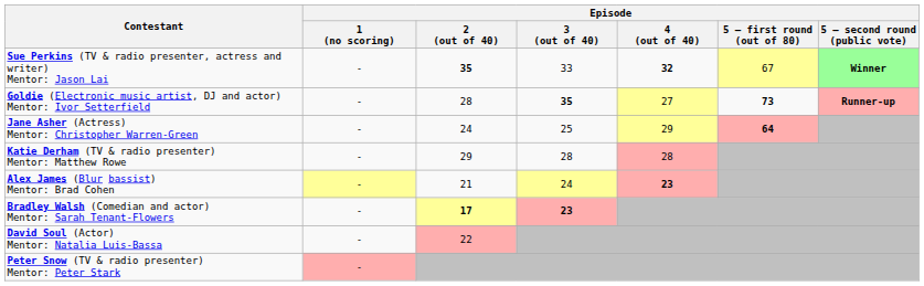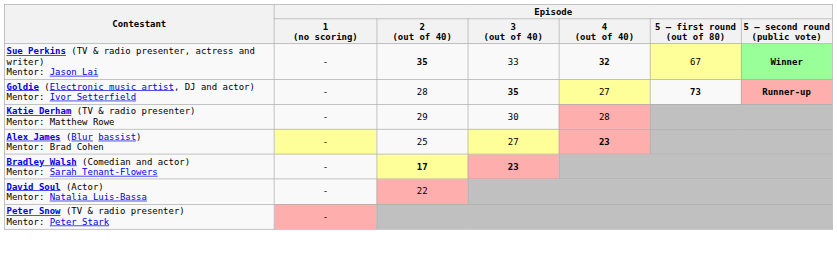- row: Jane Asher (Actress) Mentor: Christopher Warren-Green | - | 24 | 25 | 29 | 64
Katie Derham (TV & radio presenter) Mentor: Matthew Rowe | Episode / 3 (out of 40): 28 -> 30
Alex James (Blur bassist) Mentor: Brad Cohen | Episode / 2 (out of 40): 21 -> 25
Alex James (Blur bassist) Mentor: Brad Cohen | Episode / 3 (out of 40): 24 -> 27
